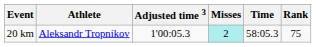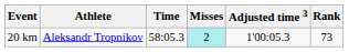columns swapped: Time <-> Adjusted time 3
20 km | Rank: 75 -> 73
